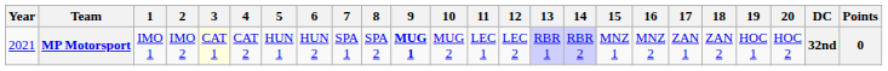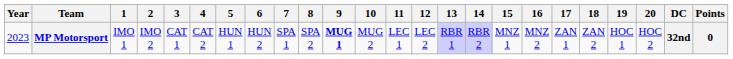MP Motorsport | Year: 2021 -> 2023
MP Motorsport | 3: lightyellow background -> no background
